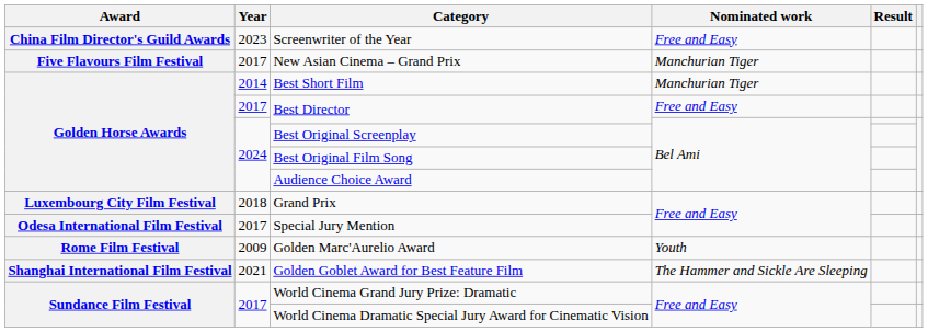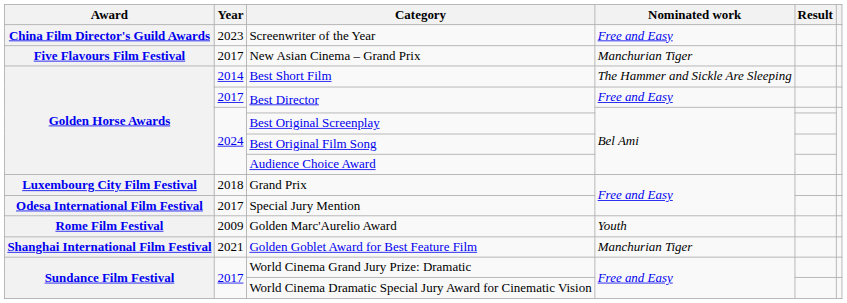Best Short Film | Nominated work: Manchurian Tiger -> The Hammer and Sickle Are Sleeping
Golden Goblet Award for Best Feature Film | Nominated work: The Hammer and Sickle Are Sleeping -> Manchurian Tiger
